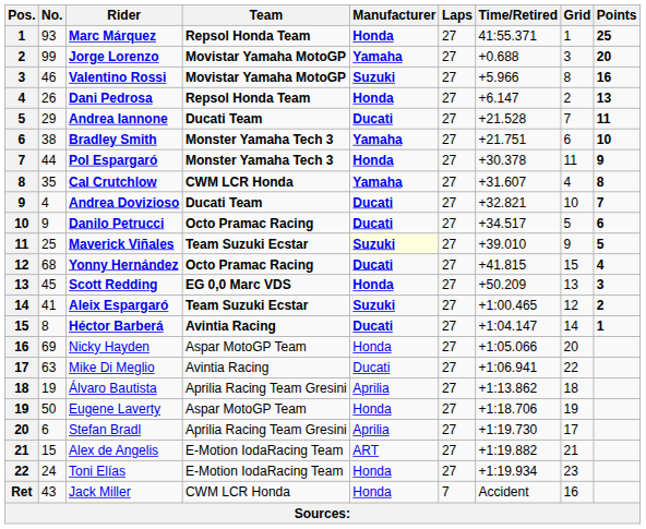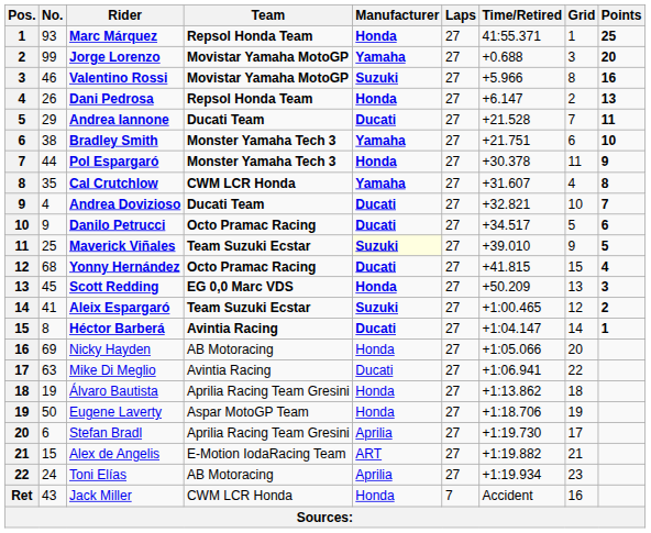Nicky Hayden | Team: Aspar MotoGP Team -> AB Motoracing
Álvaro Bautista | Manufacturer: Aprilia -> Honda
Toni Elías | Team: E-Motion IodaRacing Team -> AB Motoracing
Toni Elías | Manufacturer: Honda -> Aprilia
